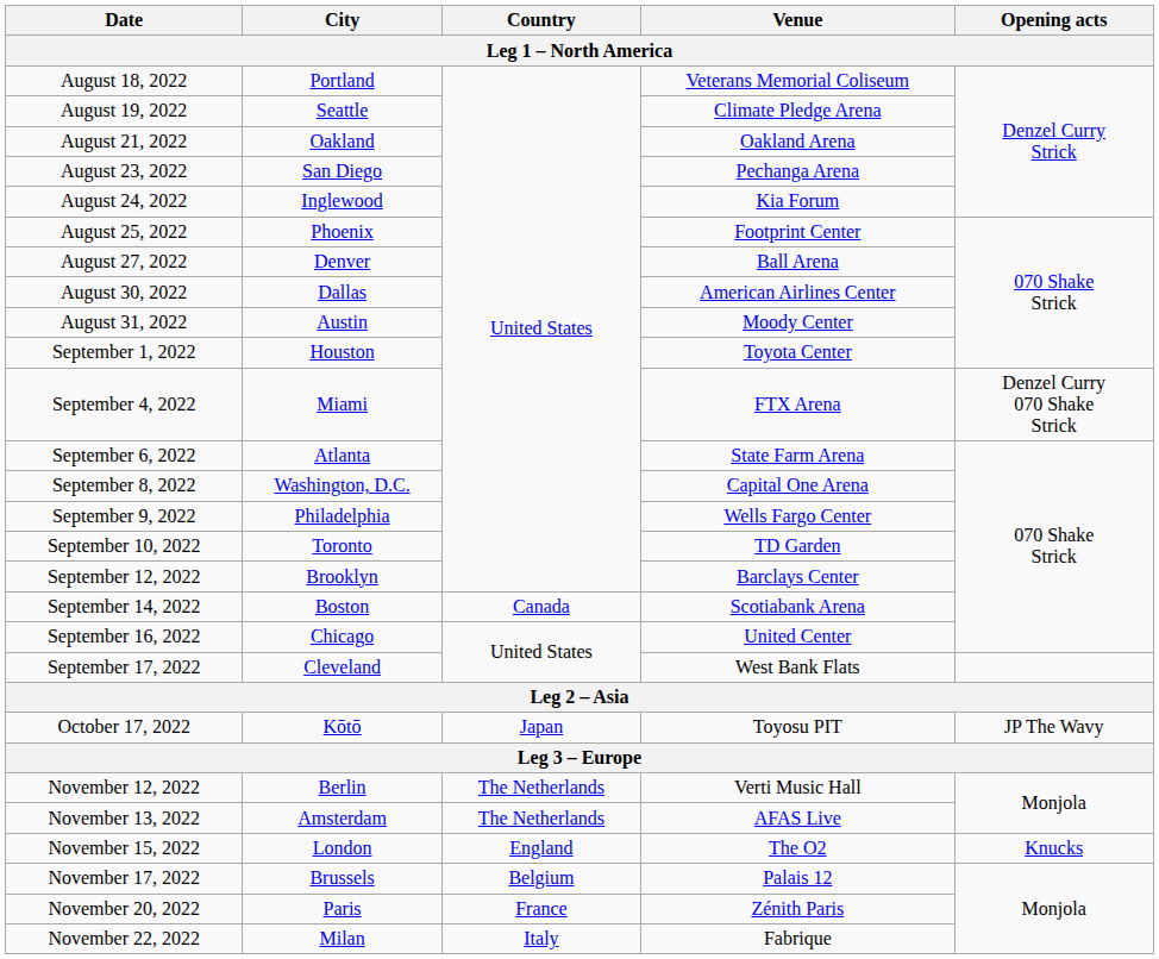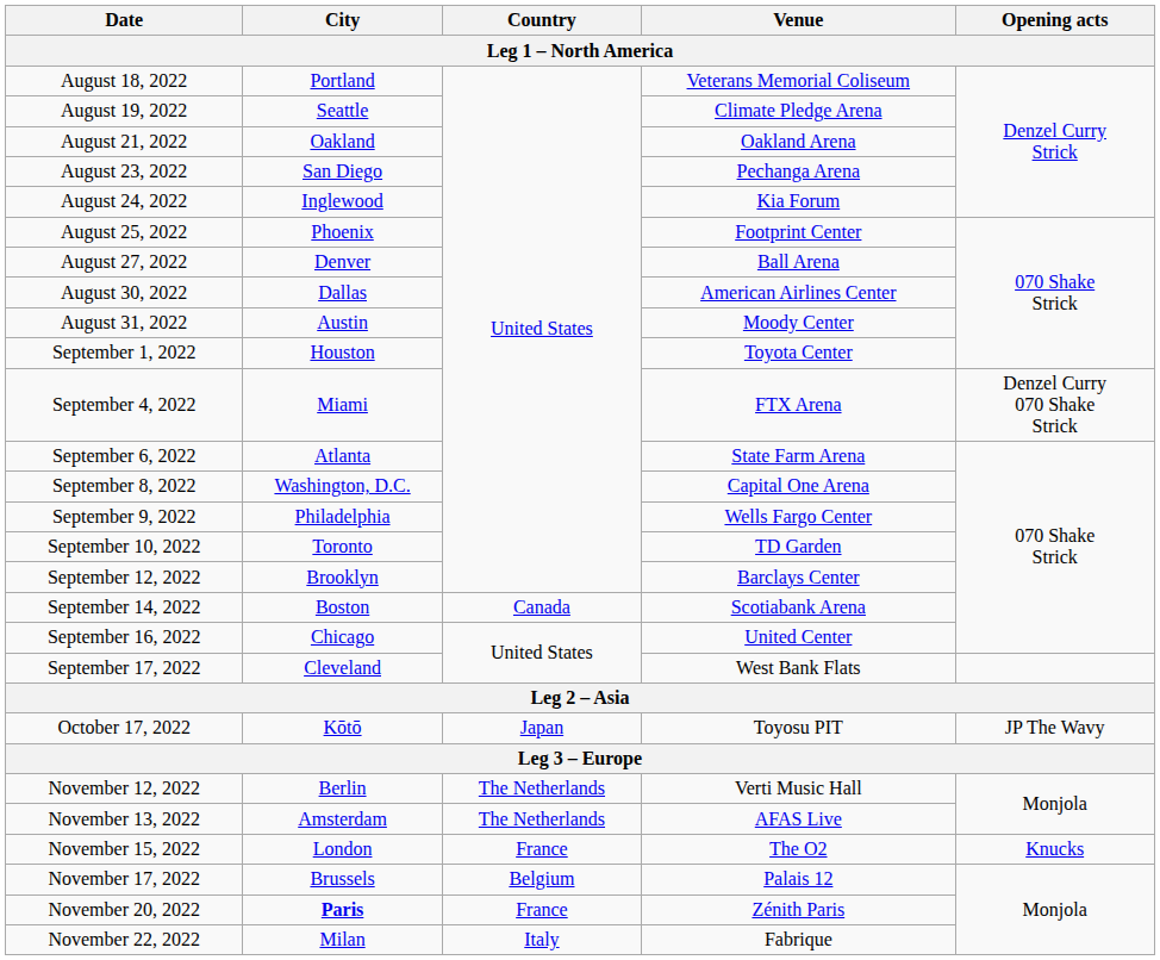November 15, 2022 | Country: England -> France
November 20, 2022 | City: normal -> bold
